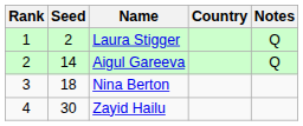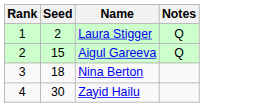- column: Country
Aigul Gareeva | Seed: 14 -> 15
